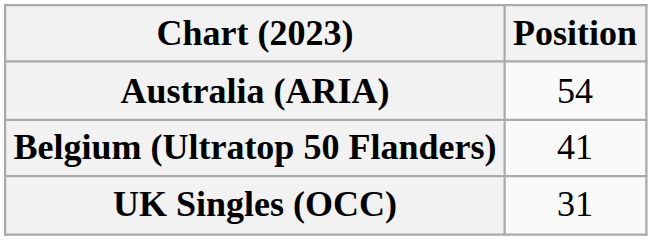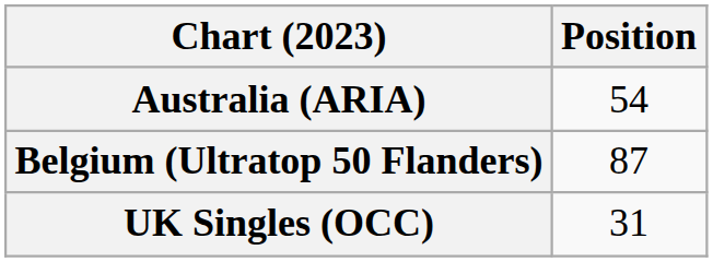Belgium (Ultratop 50 Flanders) | Position: 41 -> 87
